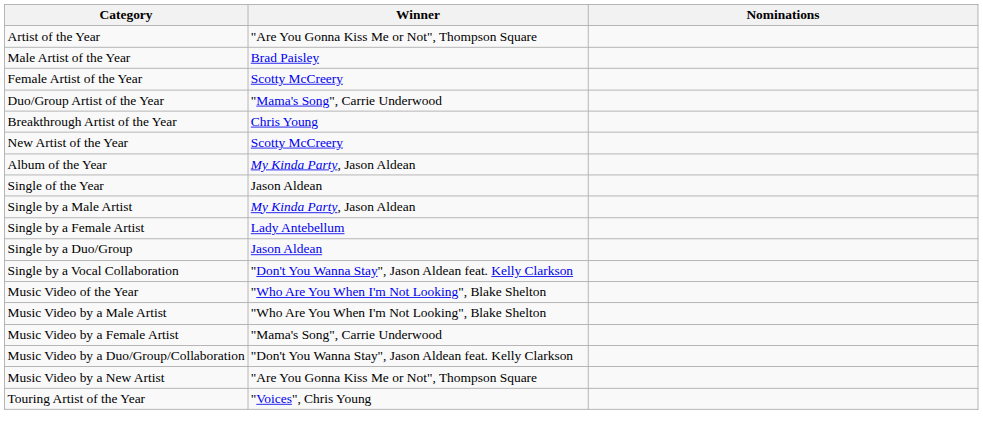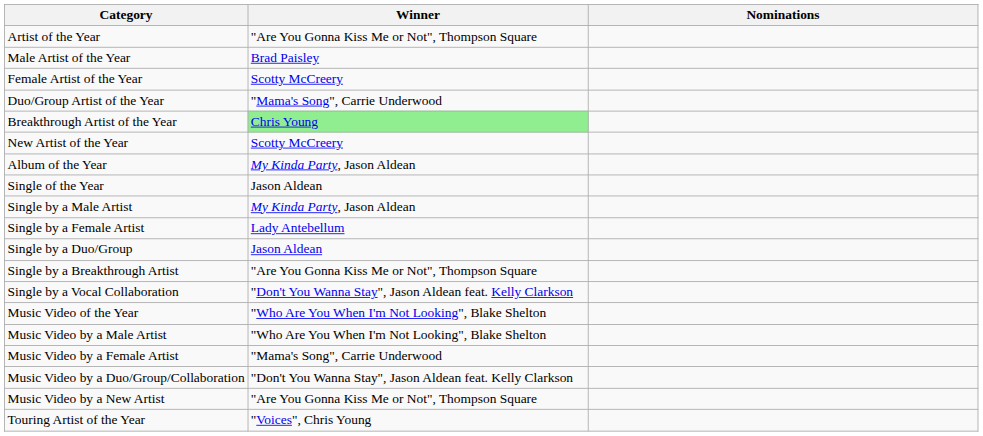Breakthrough Artist of the Year | Winner: no background -> lightgreen background
+ row: Single by a Breakthrough Artist | "Are You Gonna Kiss Me or Not", Thompson Square
